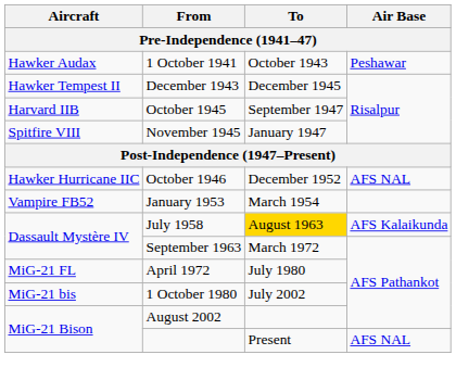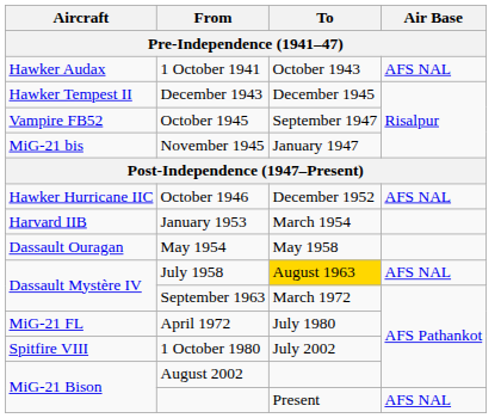1 October 1941 | Air Base: Peshawar -> AFS NAL
October 1945 | Aircraft: Harvard IIB -> Vampire FB52
November 1945 | Aircraft: Spitfire VIII -> MiG-21 bis
January 1953 | Aircraft: Vampire FB52 -> Harvard IIB
+ row: Dassault Ouragan | May 1954 | May 1958
July 1958 | Air Base: AFS Kalaikunda -> AFS NAL
1 October 1980 | Aircraft: MiG-21 bis -> Spitfire VIII
